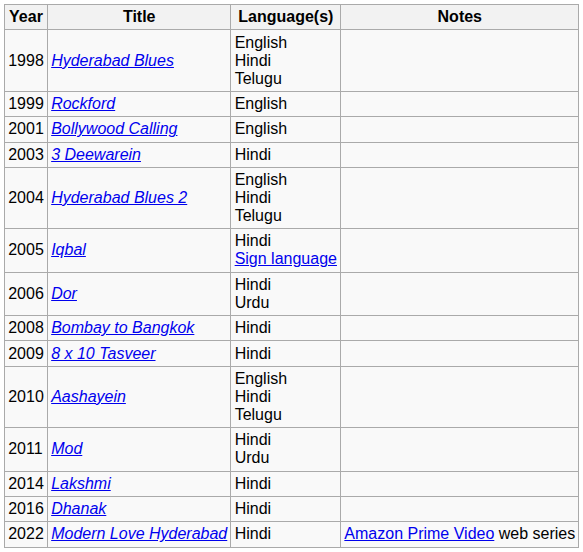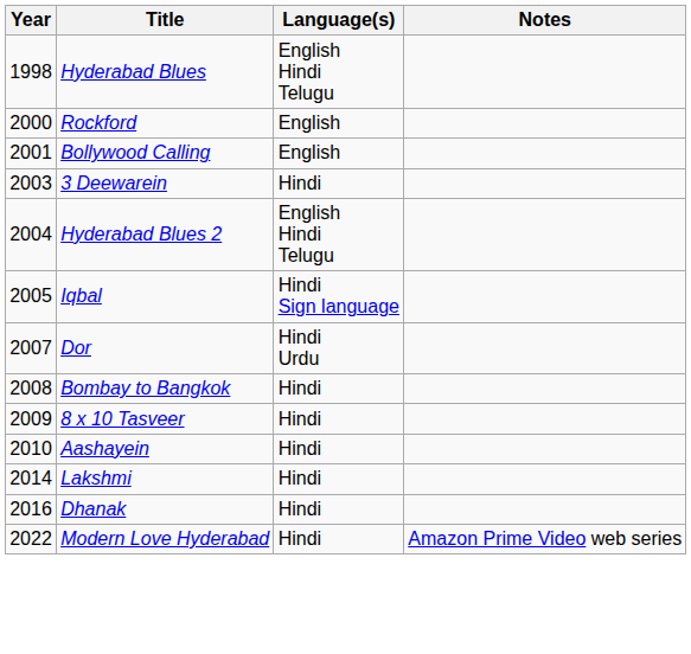Rockford | Year: 1999 -> 2000
Dor | Year: 2006 -> 2007
Aashayein | Language(s): English Hindi Telugu -> Hindi
- row: 2011 | Mod | Hindi Urdu
